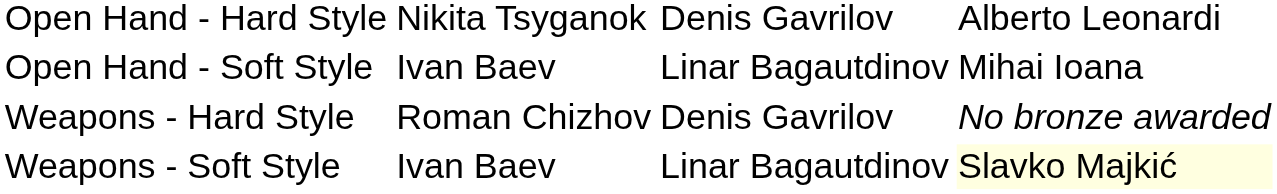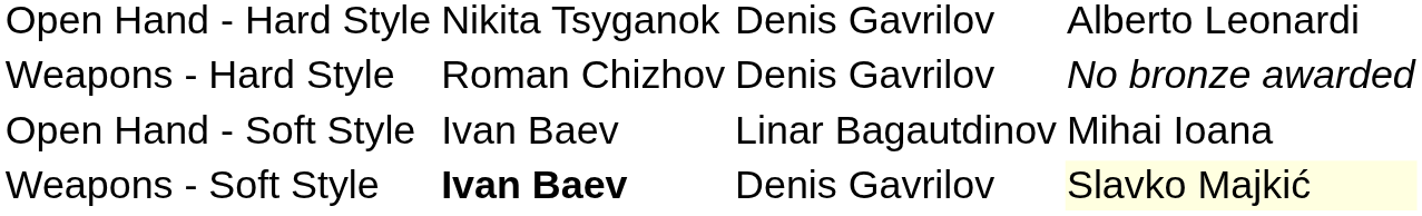rows swapped: Open Hand - Soft Style <-> Weapons - Hard Style
Weapons - Soft Style | column 2: normal -> bold
Weapons - Soft Style | column 3: Linar Bagautdinov -> Denis Gavrilov
